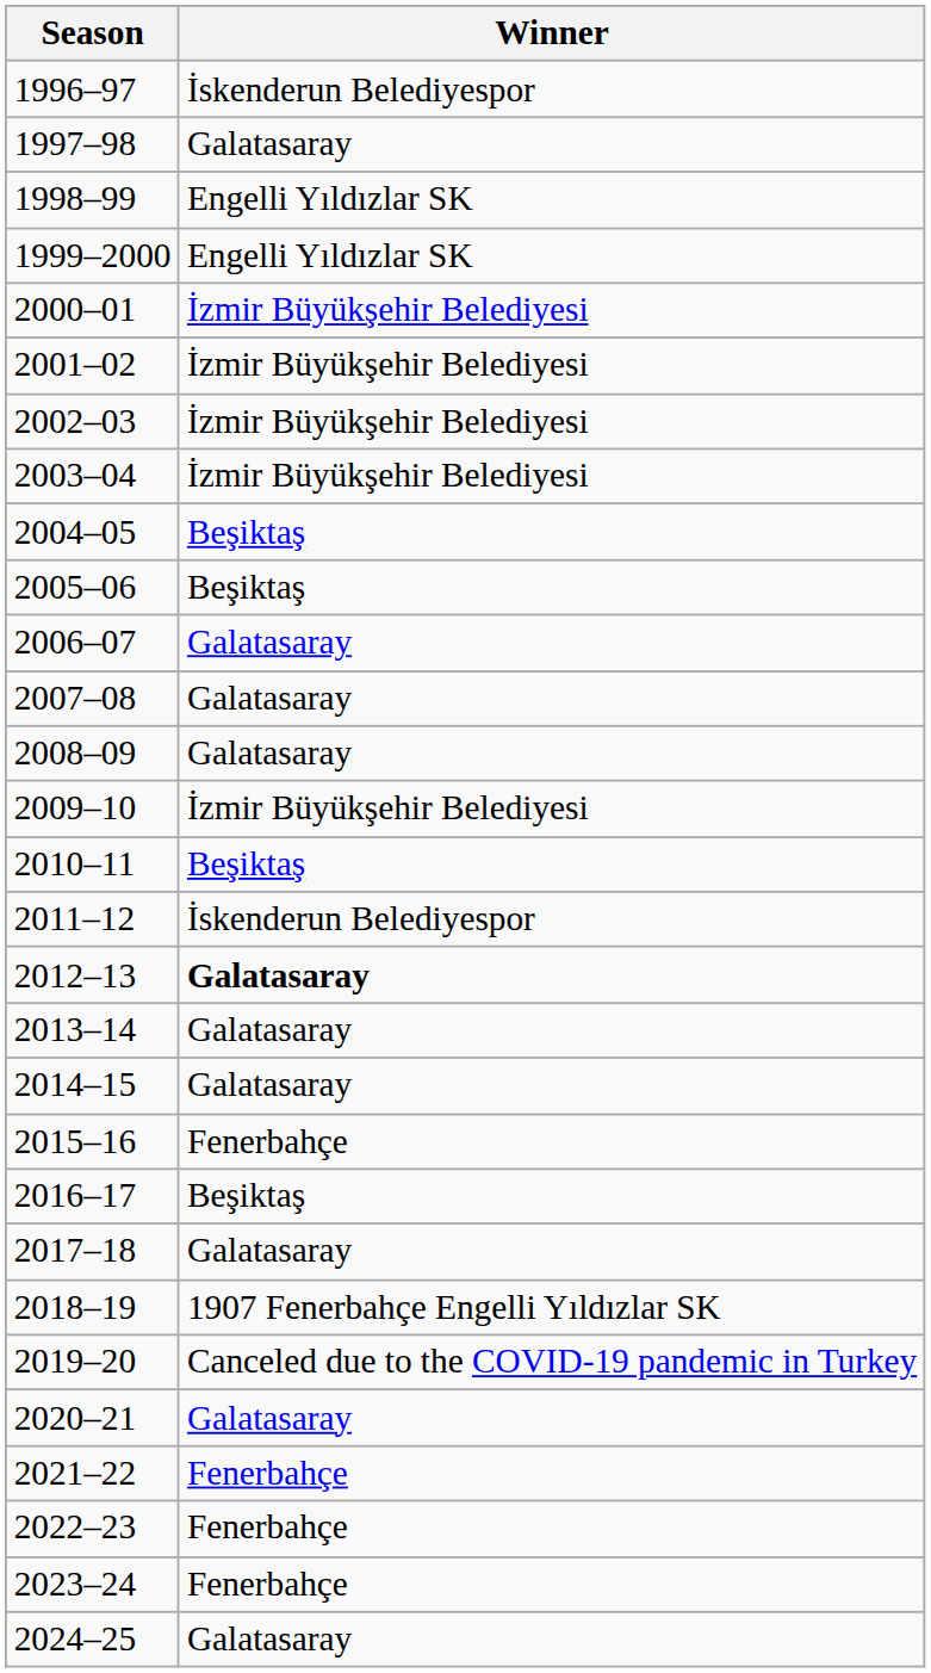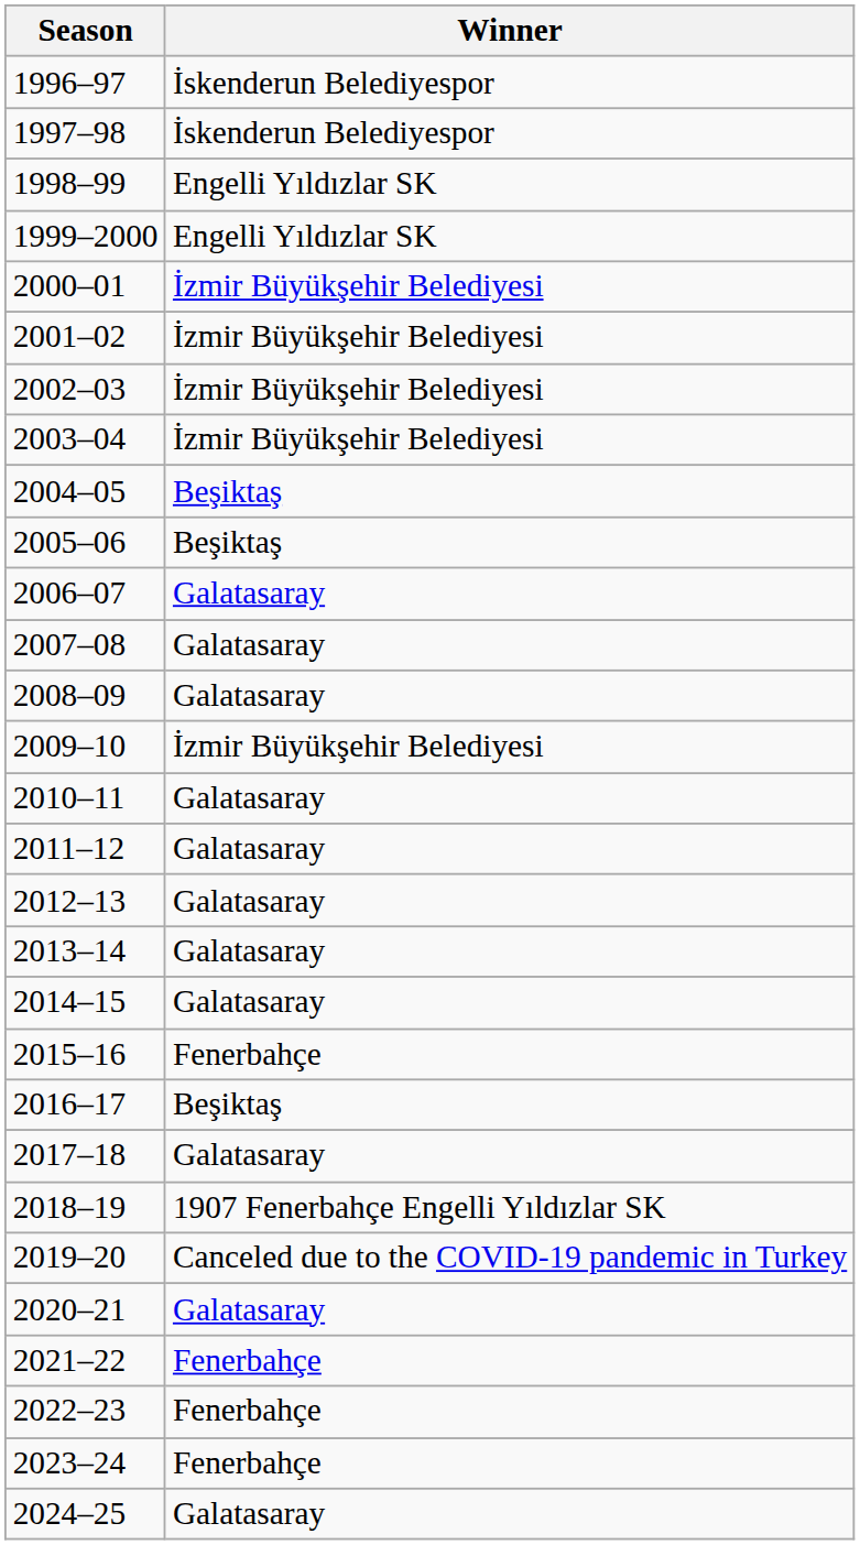1997–98 | Winner: Galatasaray -> İskenderun Belediyespor
2010–11 | Winner: Beşiktaş -> Galatasaray
2011–12 | Winner: İskenderun Belediyespor -> Galatasaray
2012–13 | Winner: bold -> normal
